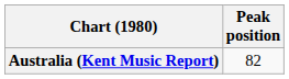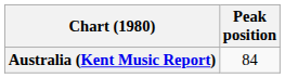Australia (Kent Music Report) | Peak position: 82 -> 84
